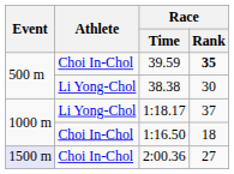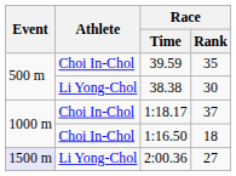39.59 | Race / Rank: bold -> normal
1:18.17 | Athlete: Li Yong-Chol -> Choi In-Chol
2:00.36 | Athlete: Choi In-Chol -> Li Yong-Chol
